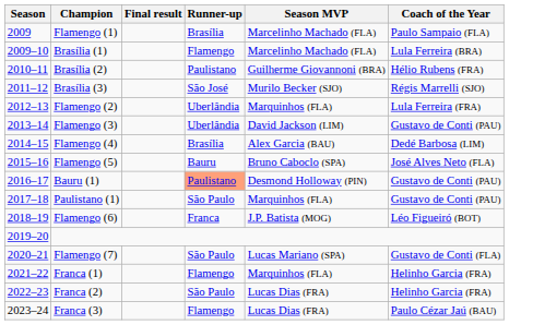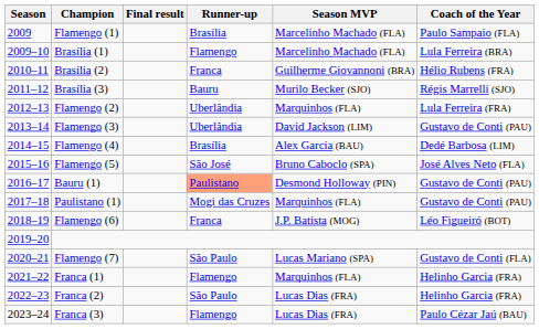Brasília (2) | Runner-up: Paulistano -> Franca
Brasília (3) | Runner-up: São José -> Bauru
Flamengo (5) | Runner-up: Bauru -> São José
Paulistano (1) | Runner-up: São Paulo -> Mogi das Cruzes
